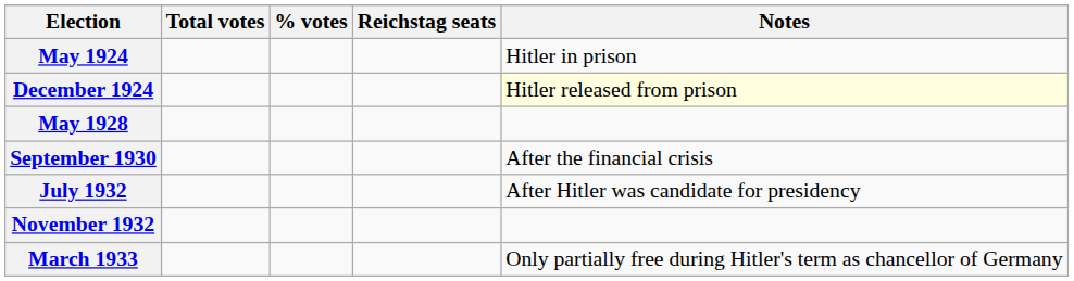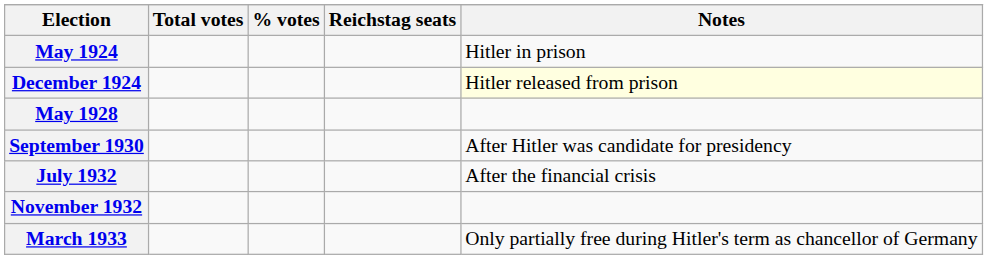September 1930 | Notes: After the financial crisis -> After Hitler was candidate for presidency
July 1932 | Notes: After Hitler was candidate for presidency -> After the financial crisis
